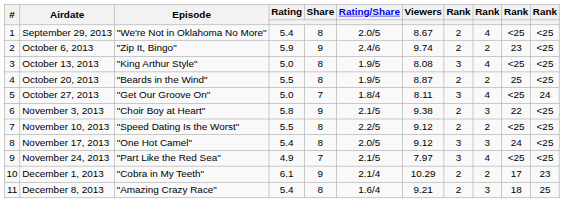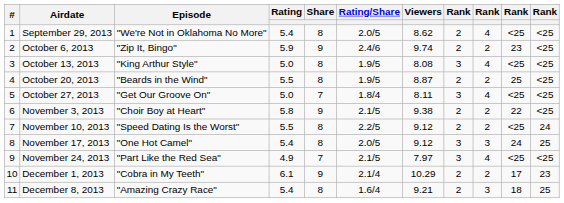September 29, 2013 | Viewers: 8.67 -> 8.62
October 27, 2013 | column 11: 24 -> <25
November 3, 2013 | column 9: 3 -> 2
November 10, 2013 | column 11: <25 -> 24
November 17, 2013 | column 11: <25 -> 25
